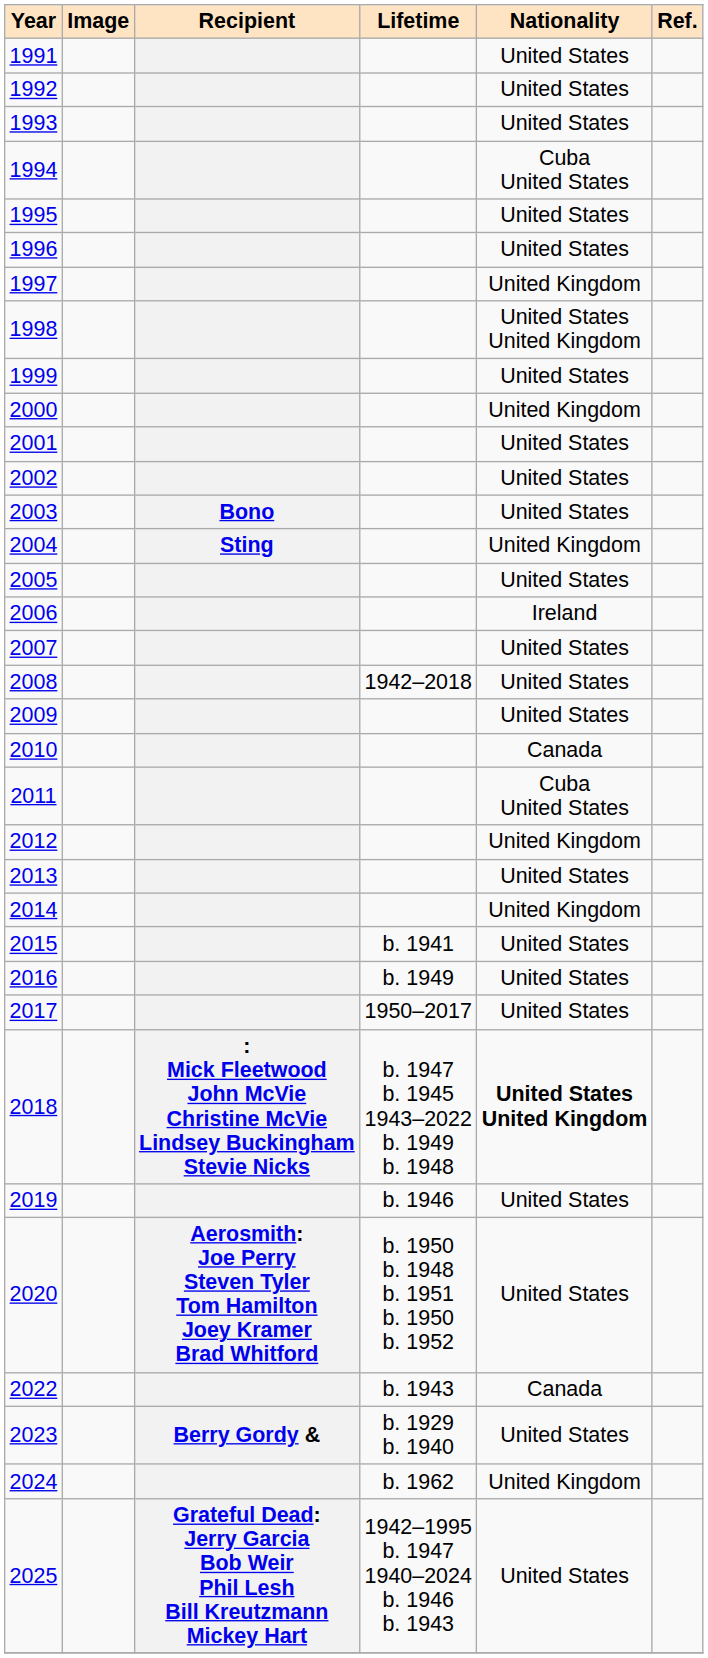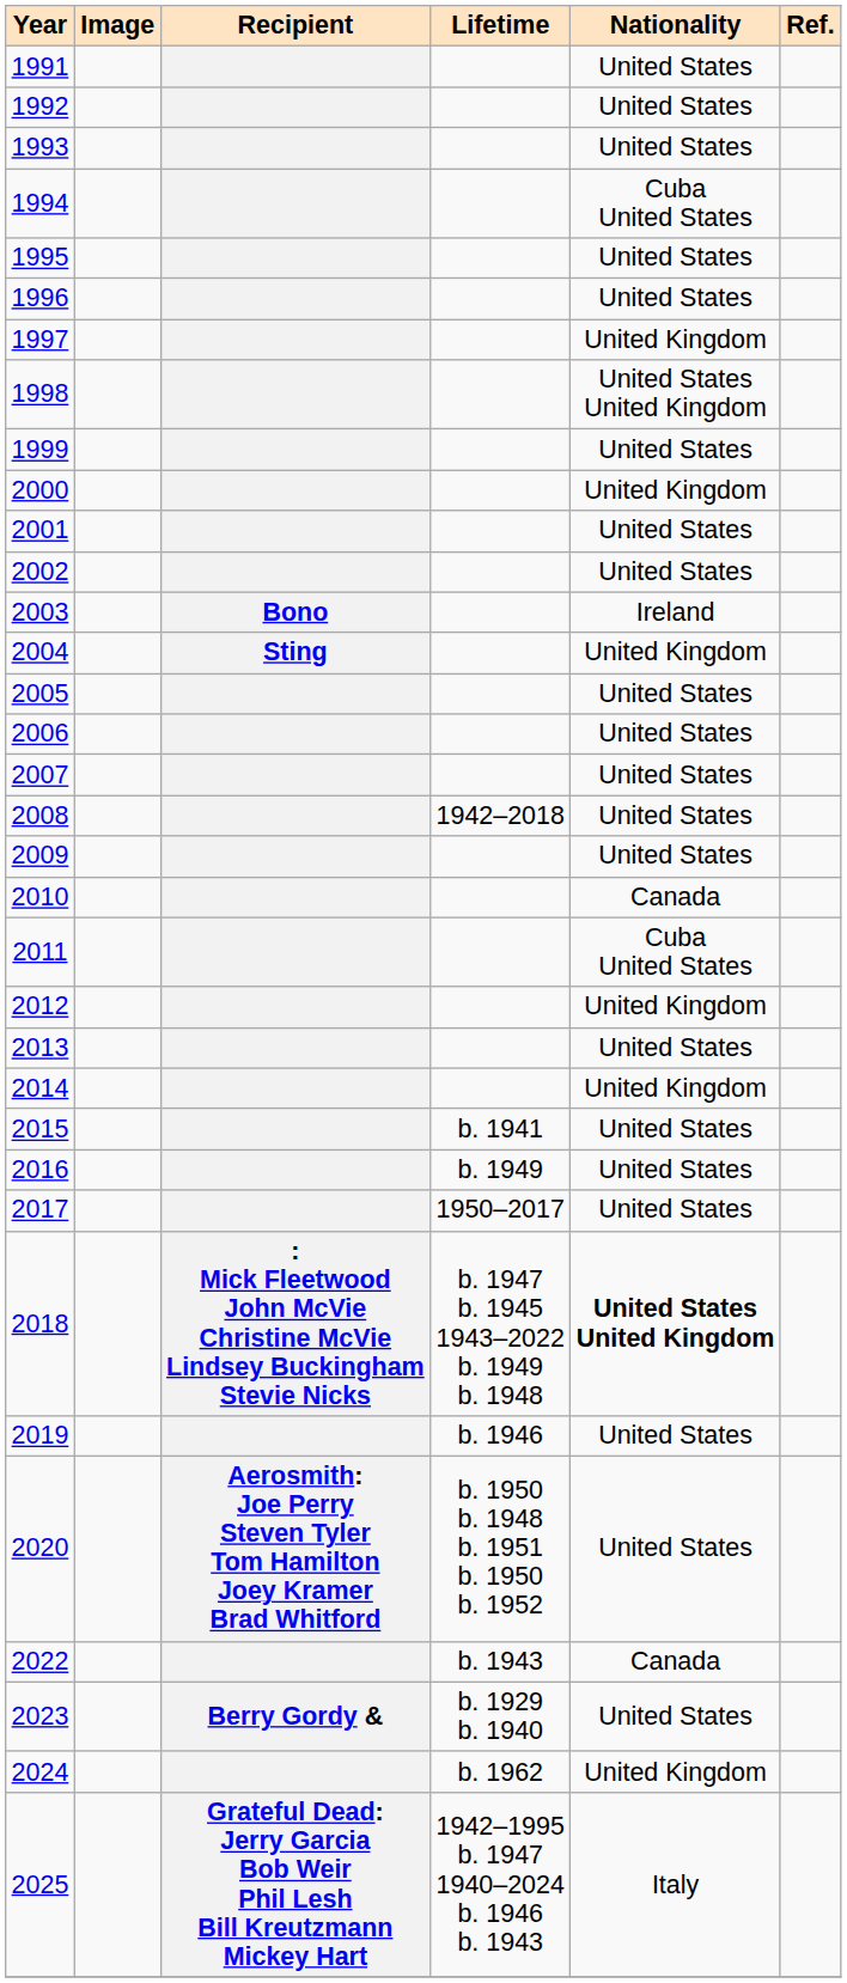2003 | Nationality: United States -> Ireland
2006 | Nationality: Ireland -> United States
2025 | Nationality: United States -> Italy
